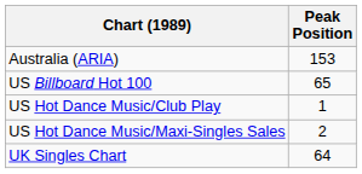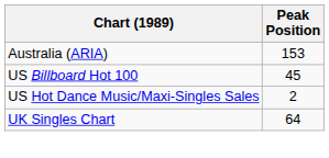US Billboard Hot 100 | Peak Position: 65 -> 45
- row: US Hot Dance Music/Club Play | 1
